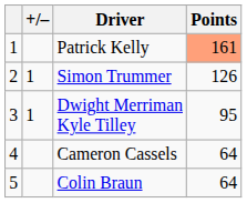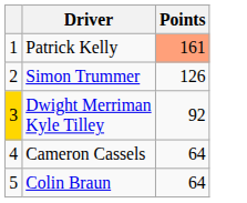- column: +/– | 1 | 1
Dwight Merriman Kyle Tilley | column 1: no background -> gold background
Dwight Merriman Kyle Tilley | Points: 95 -> 92
